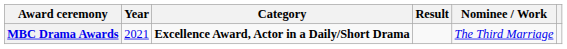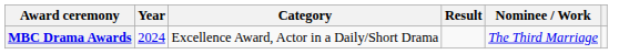MBC Drama Awards | Year: 2021 -> 2024
MBC Drama Awards | Category: bold -> normal
